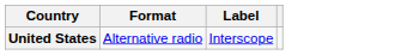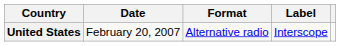+ column: Date | February 20, 2007
